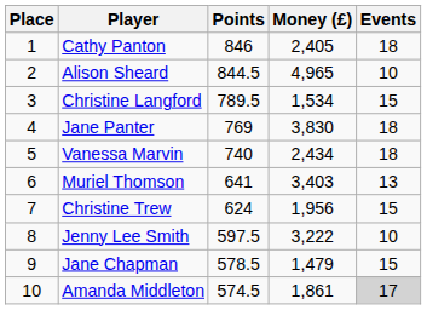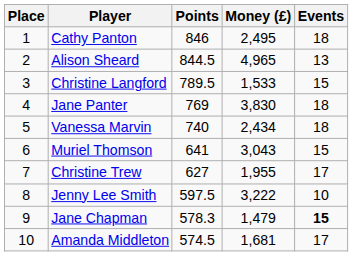Cathy Panton | Money (£): 2,405 -> 2,495
Alison Sheard | Events: 10 -> 13
Christine Langford | Money (£): 1,534 -> 1,533
Muriel Thomson | Money (£): 3,403 -> 3,043
Muriel Thomson | Events: 13 -> 15
Christine Trew | Points: 624 -> 627
Christine Trew | Money (£): 1,956 -> 1,955
Christine Trew | Events: 15 -> 17
Jane Chapman | Points: 578.5 -> 578.3
Jane Chapman | Events: normal -> bold
Amanda Middleton | Money (£): 1,861 -> 1,681
Amanda Middleton | Events: lightgrey background -> no background
